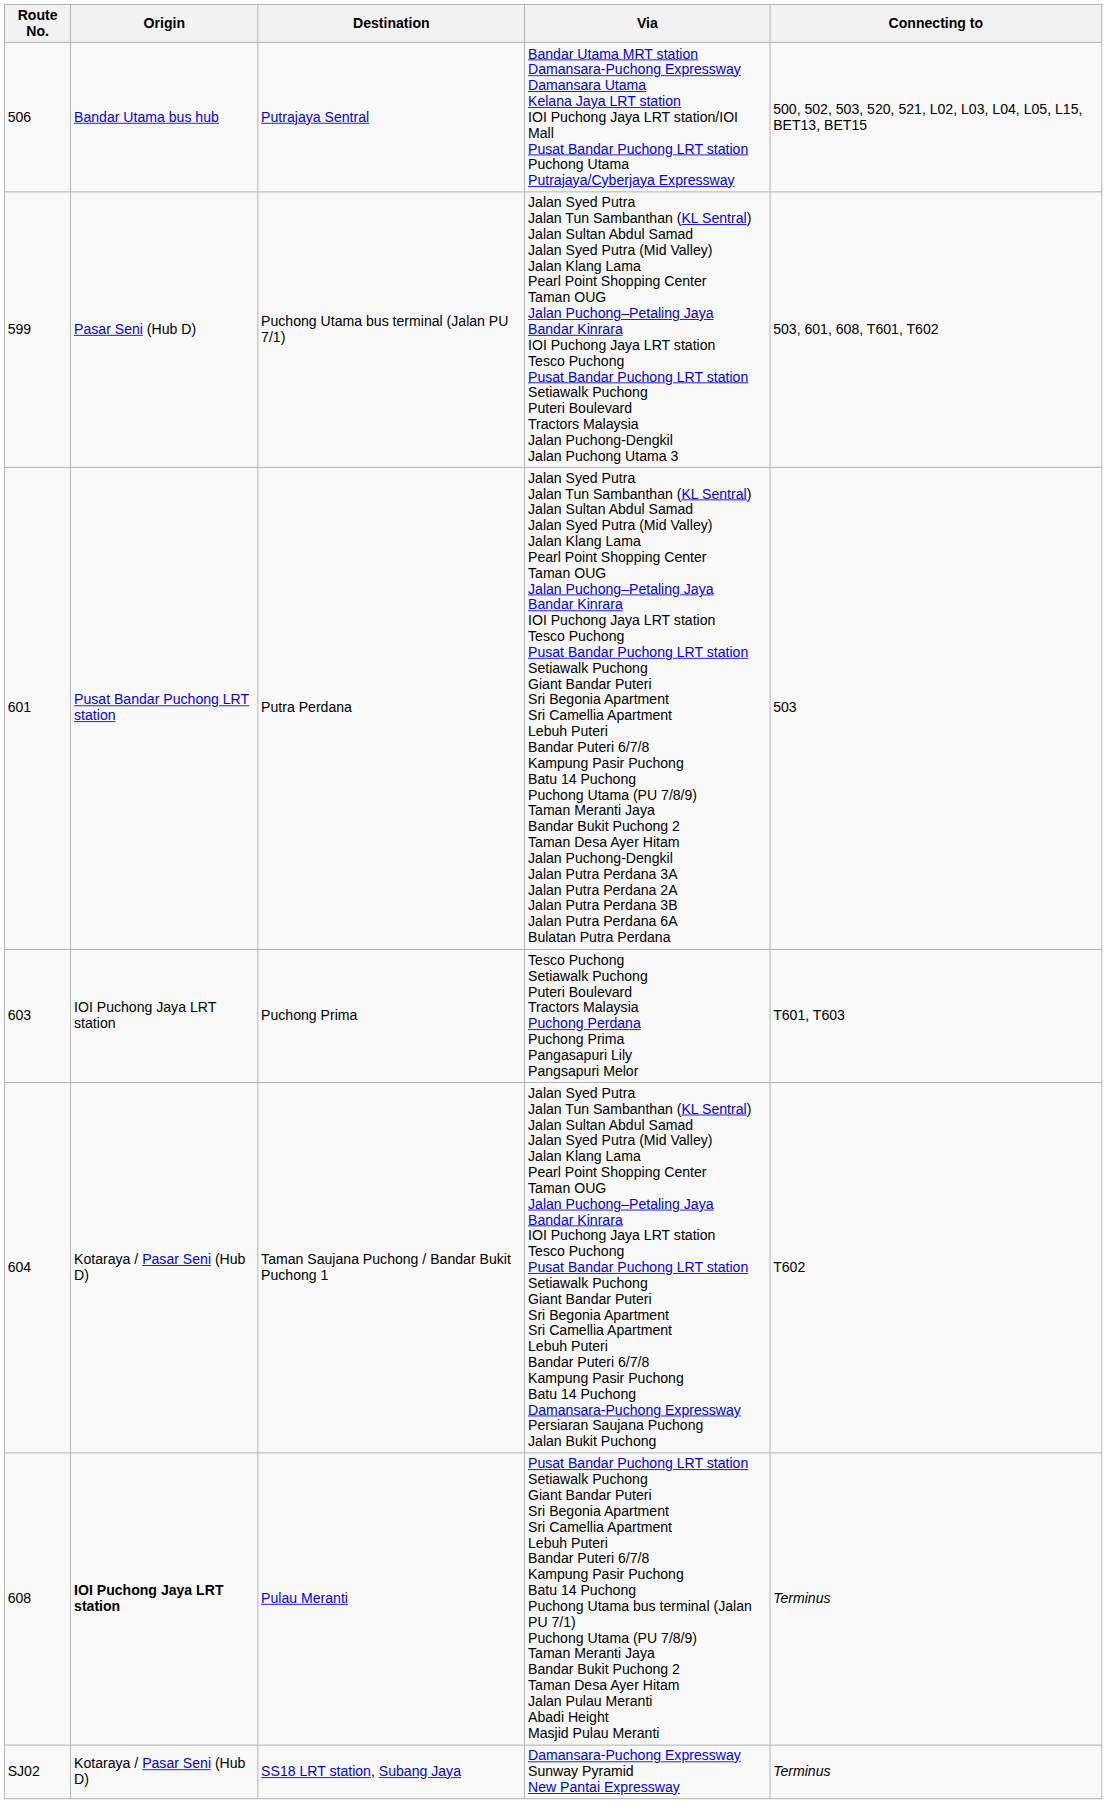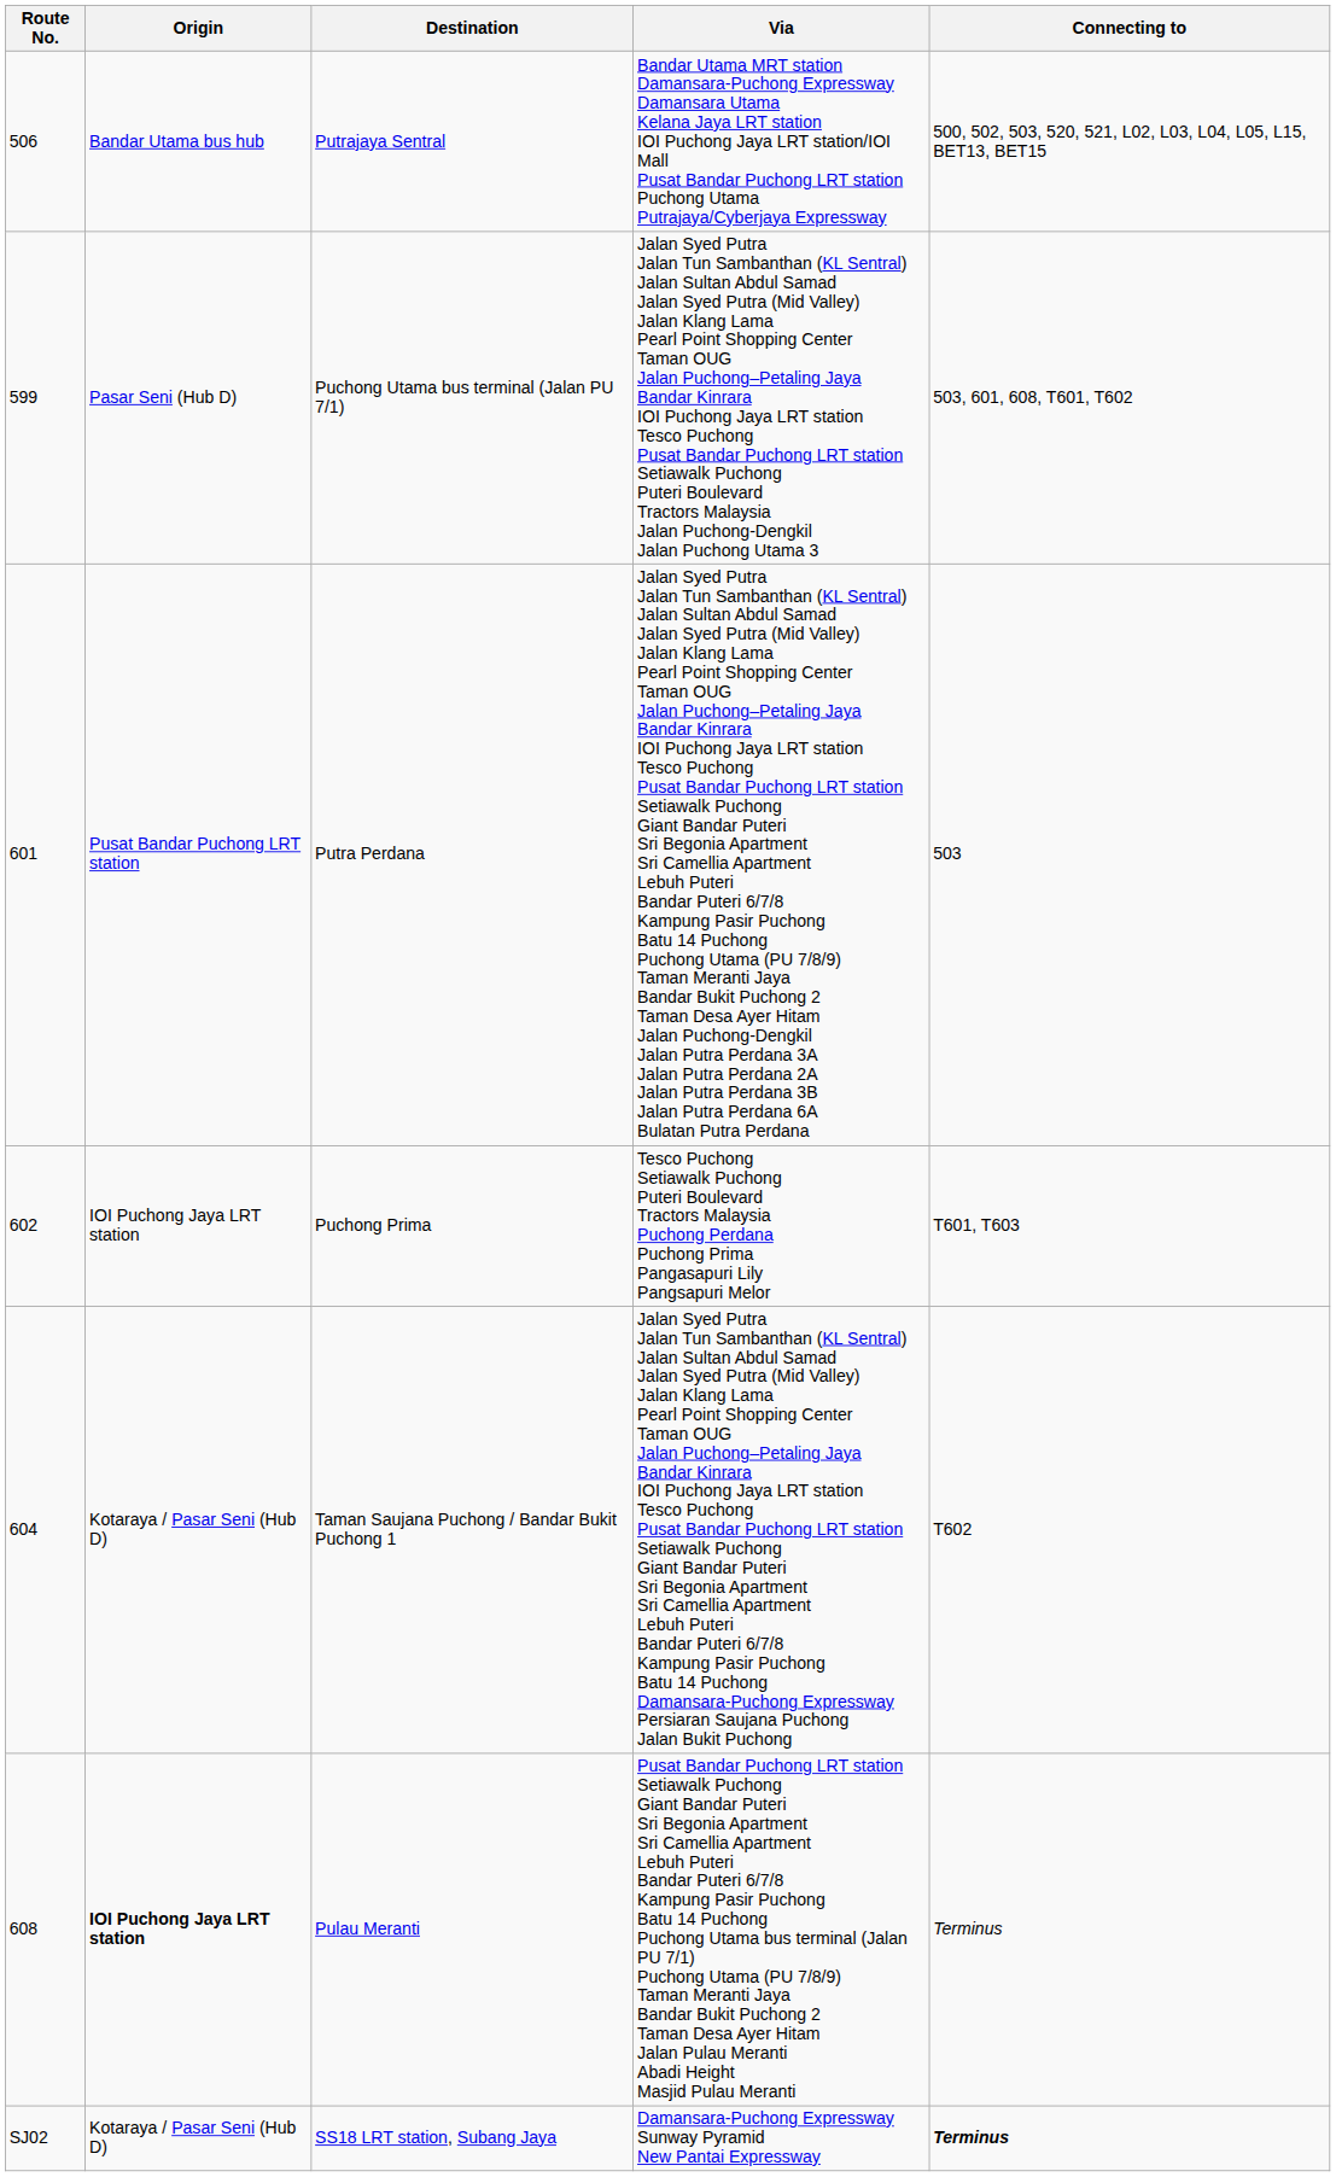Puchong Prima | Route No.: 603 -> 602
SS18 LRT station, Subang Jaya | Connecting to: normal -> bold
